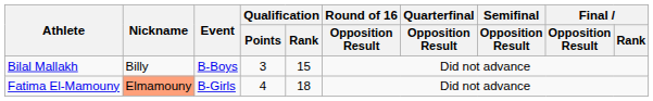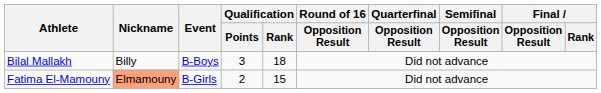Bilal Mallakh | Qualification / Rank: 15 -> 18
Fatima El-Mamouny | Qualification / Points: 4 -> 2
Fatima El-Mamouny | Qualification / Rank: 18 -> 15
